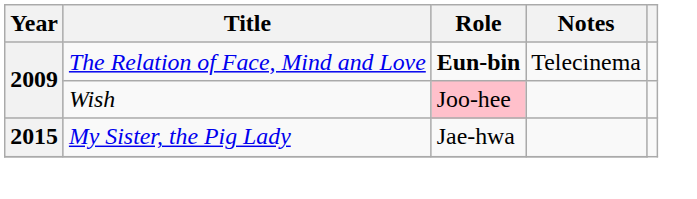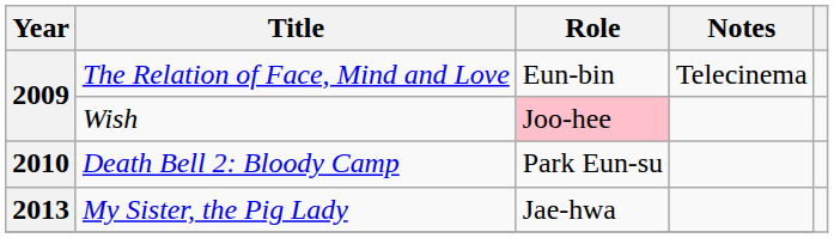The Relation of Face, Mind and Love | Role: bold -> normal
+ row: 2010 | Death Bell 2: Bloody Camp | Park Eun-su
My Sister, the Pig Lady | Year: 2015 -> 2013
